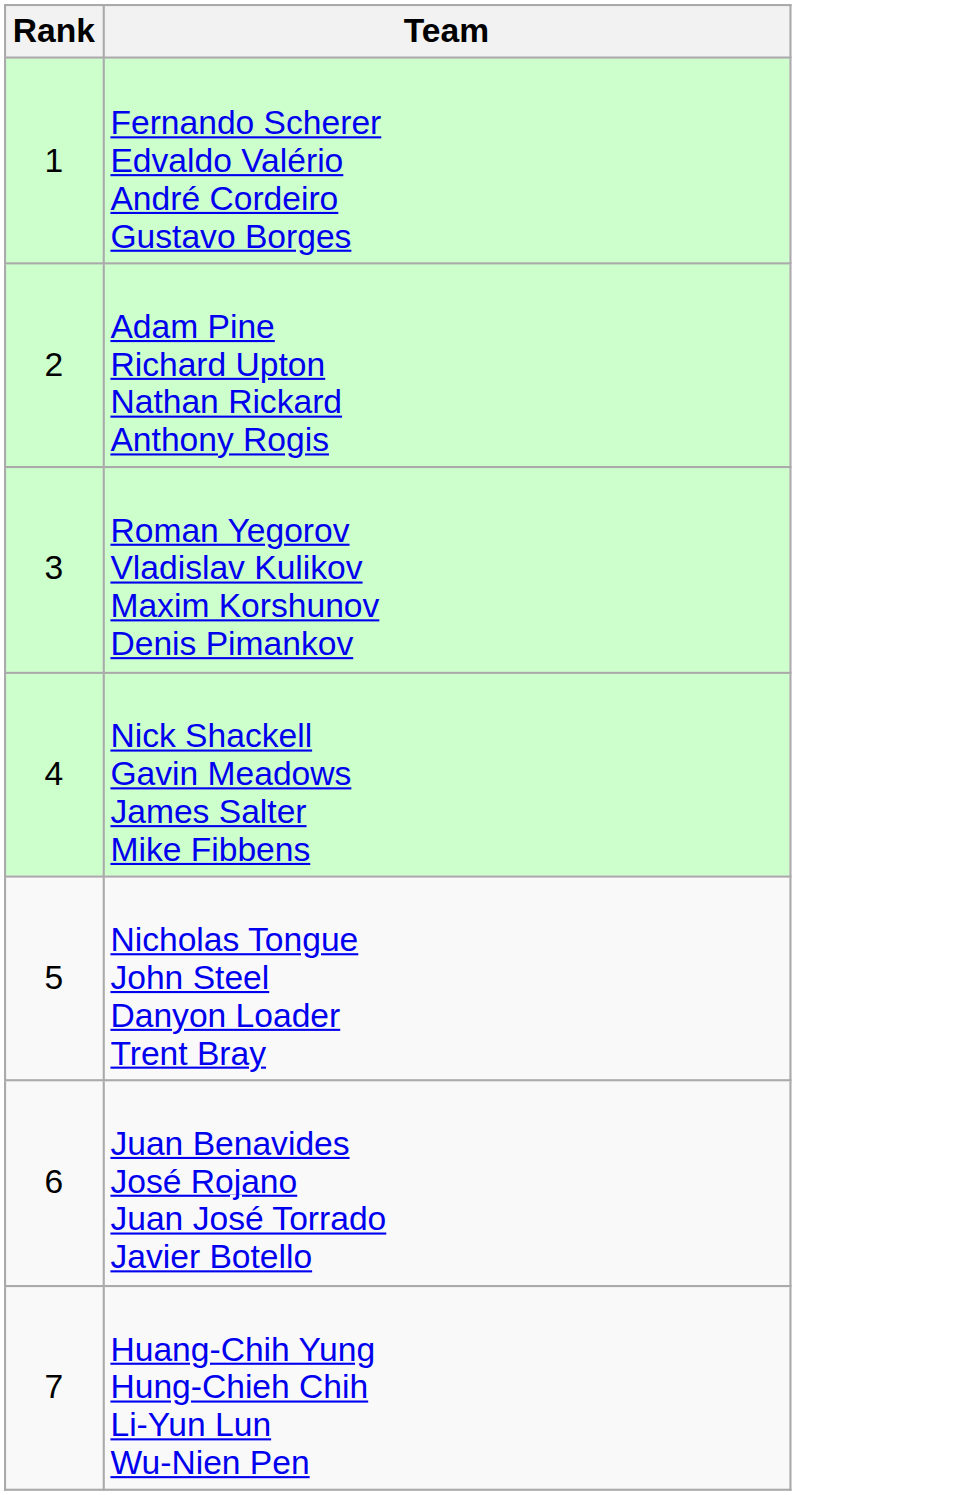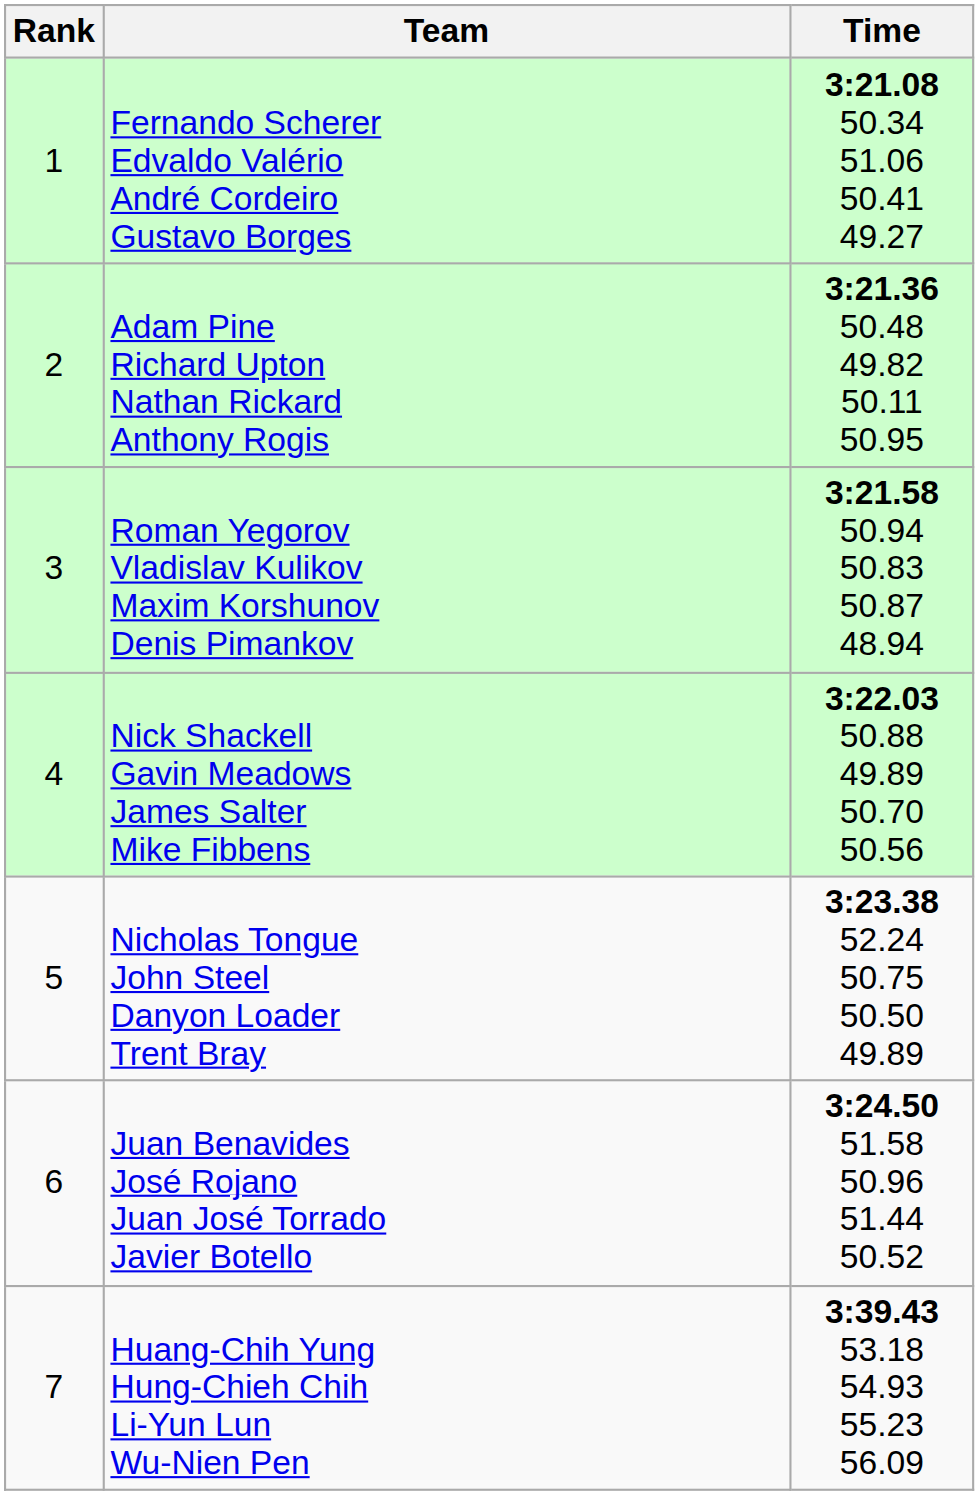+ column: Time | 3:21.08 50.34 51.06 50.41 49.27 | 3:21.36 50.48 49.82 50.11 50.95 | 3:21.58 50.94 50.83 50.87 48.94 | 3:22.03 50.88 49.89 50.70 50.56 | 3:23.38 52.24 50.75 50.50 49.89 | 3:24.50 51.58 50.96 51.44 50.52 | 3:39.43 53.18 54.93 55.23 56.09
